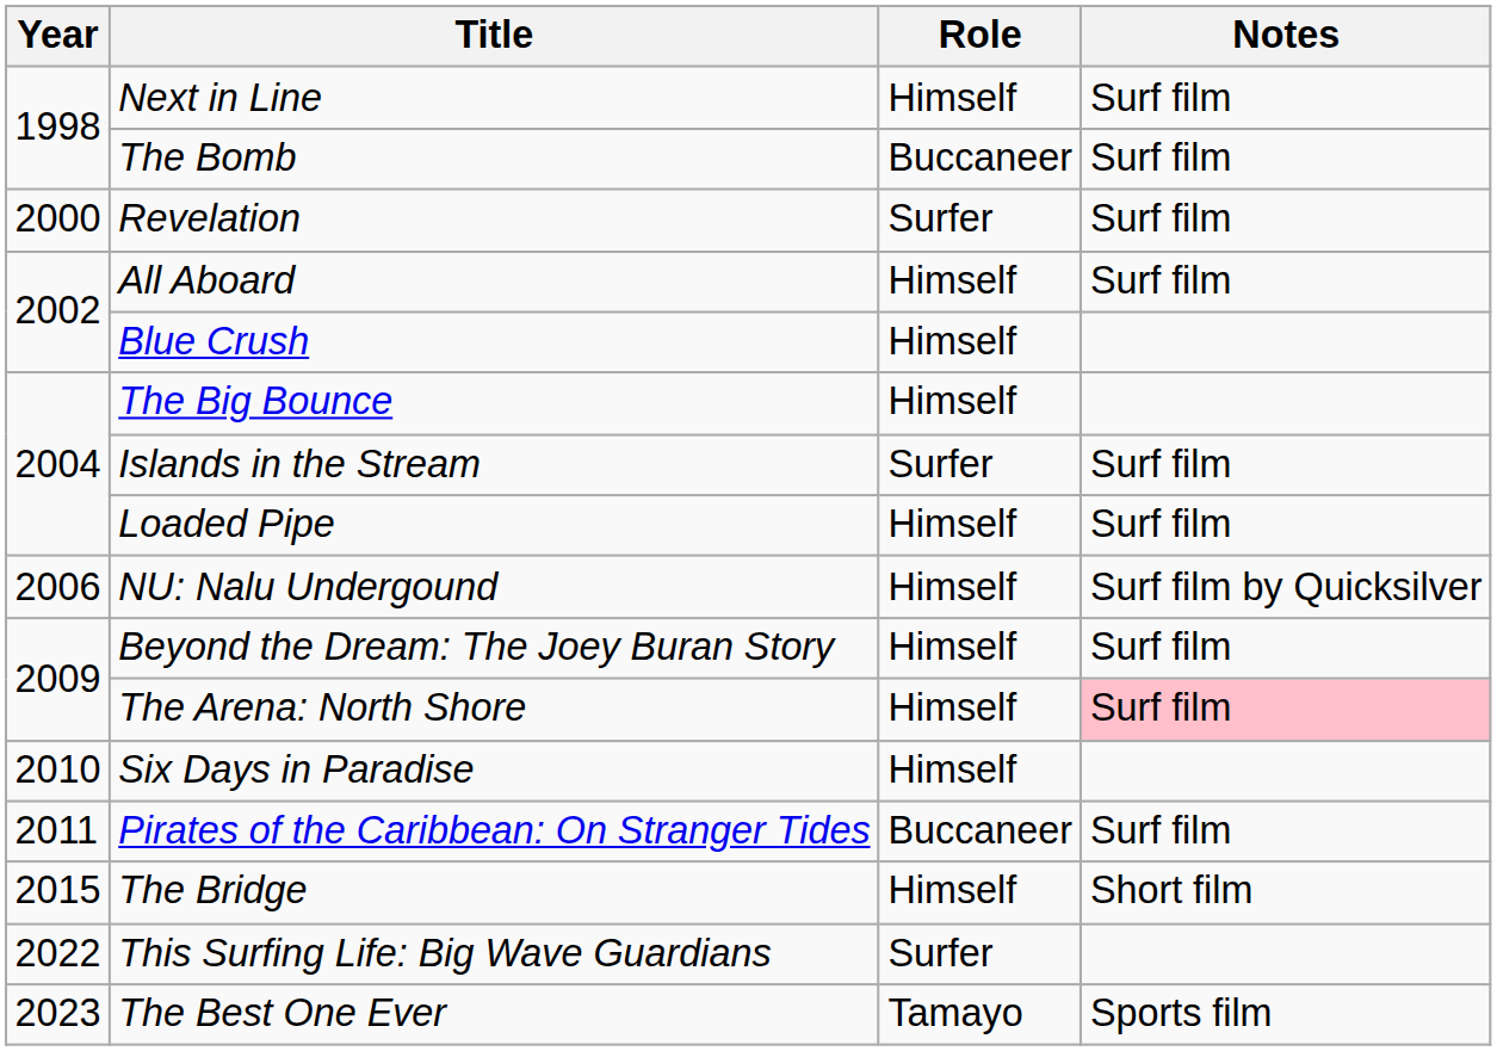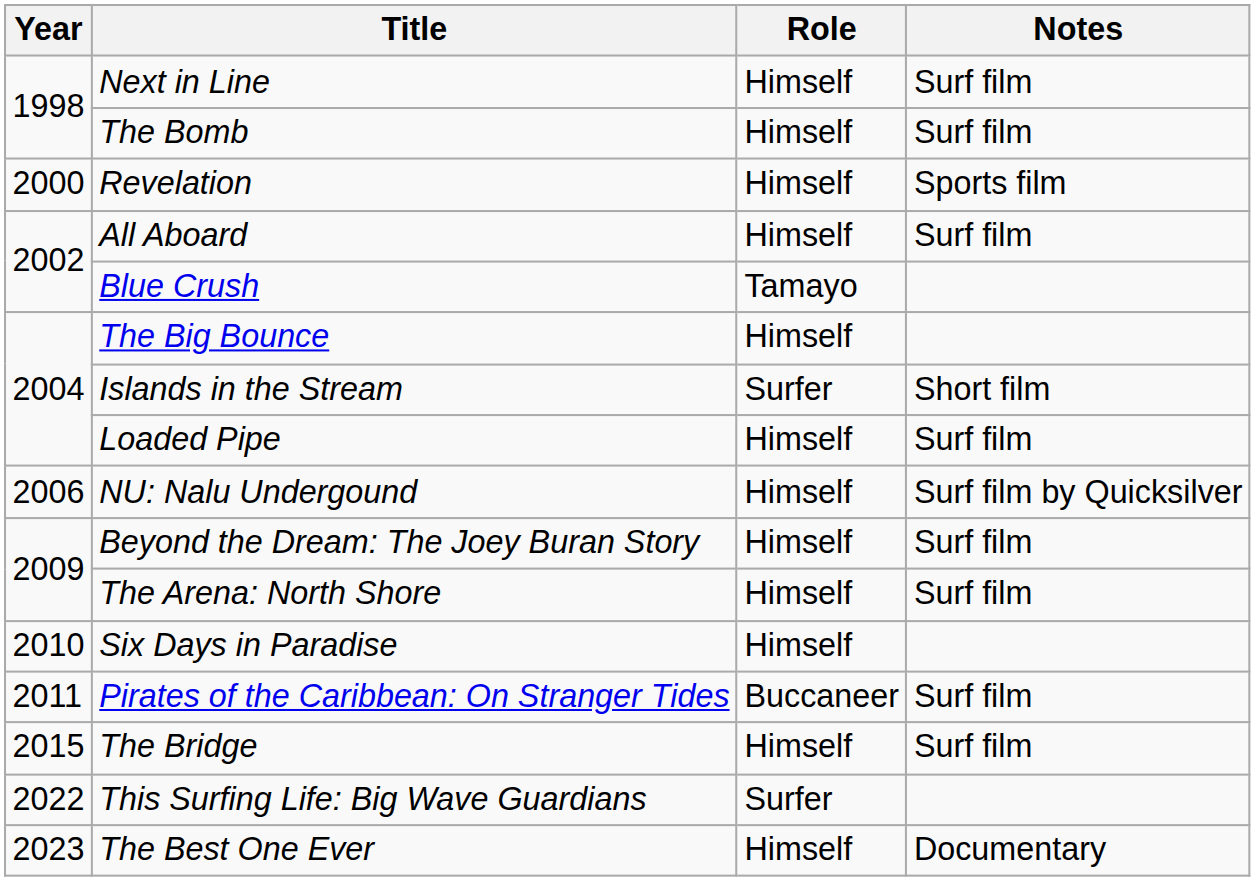The Bomb | Role: Buccaneer -> Himself
Revelation | Role: Surfer -> Himself
Revelation | Notes: Surf film -> Sports film
Blue Crush | Role: Himself -> Tamayo
Islands in the Stream | Notes: Surf film -> Short film
The Arena: North Shore | Notes: pink background -> no background
The Bridge | Notes: Short film -> Surf film
The Best One Ever | Role: Tamayo -> Himself
The Best One Ever | Notes: Sports film -> Documentary
